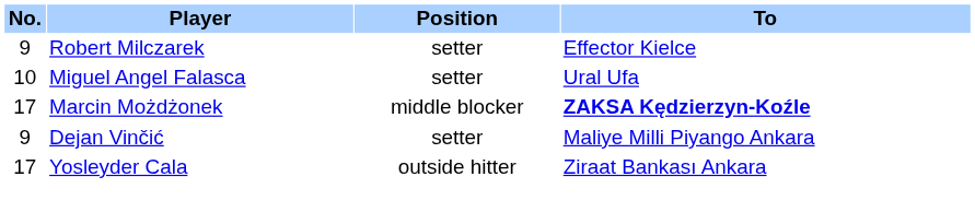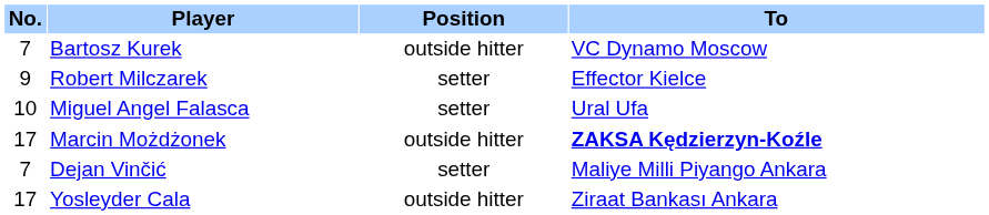+ row: 7 | Bartosz Kurek | outside hitter | VC Dynamo Moscow
Marcin Możdżonek | Position: middle blocker -> outside hitter
Dejan Vinčić | No.: 9 -> 7
